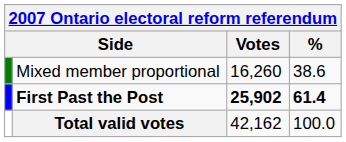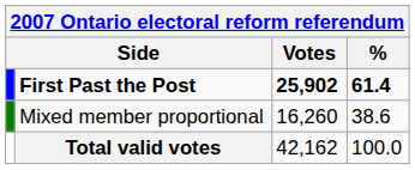rows swapped: First Past the Post <-> Mixed member proportional
